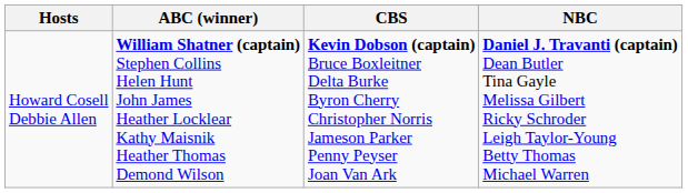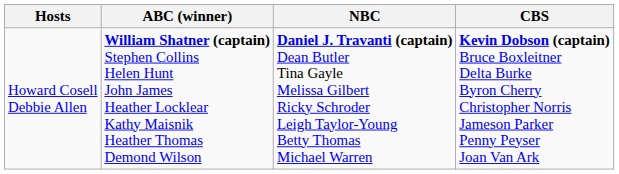columns swapped: CBS <-> NBC
